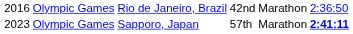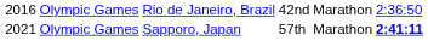Olympic Games / Sapporo, Japan | column 1: 2023 -> 2021
